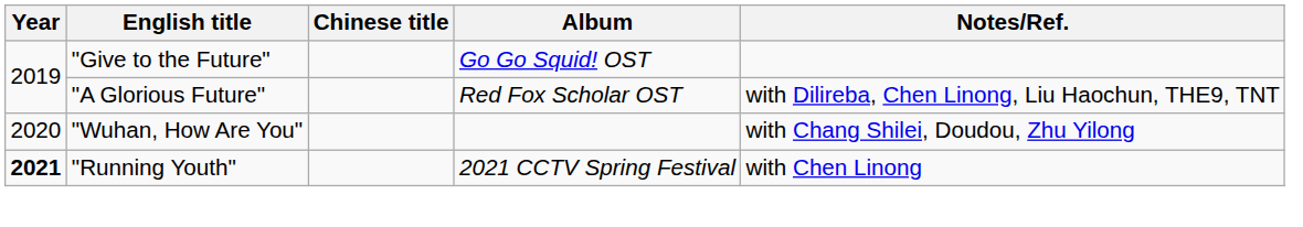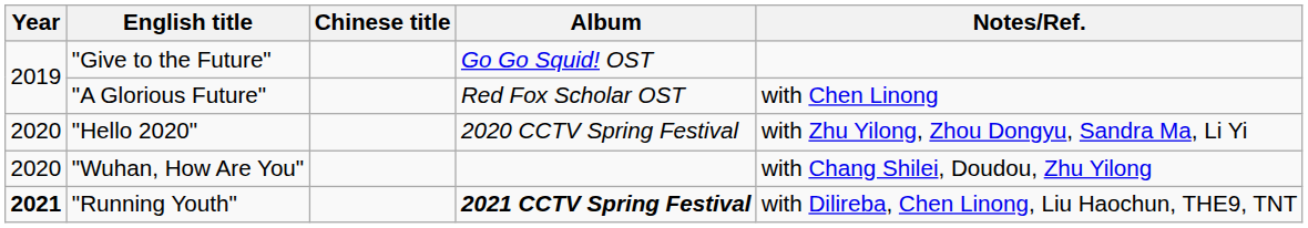"A Glorious Future" | Notes/Ref.: with Dilireba, Chen Linong, Liu Haochun, THE9, TNT -> with Chen Linong
+ row: 2020 | "Hello 2020" | 2020 CCTV Spring Festival | with Zhu Yilong, Zhou Dongyu, Sandra Ma, Li Yi
"Running Youth" | Album: normal -> bold
"Running Youth" | Notes/Ref.: with Chen Linong -> with Dilireba, Chen Linong, Liu Haochun, THE9, TNT
